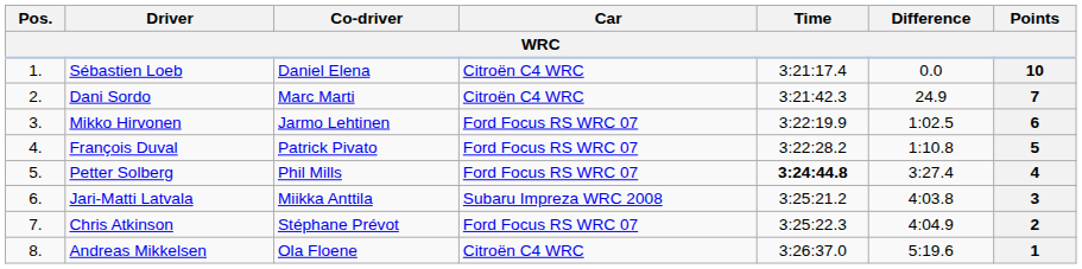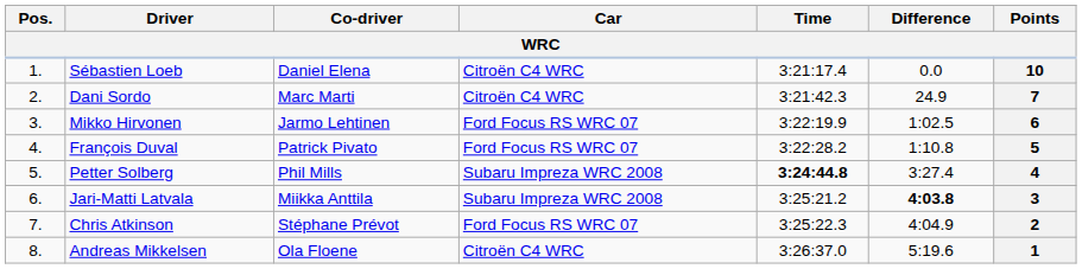Petter Solberg | Car: Ford Focus RS WRC 07 -> Subaru Impreza WRC 2008
Jari-Matti Latvala | Difference: normal -> bold
